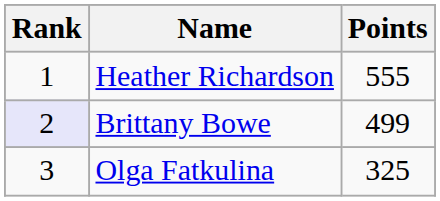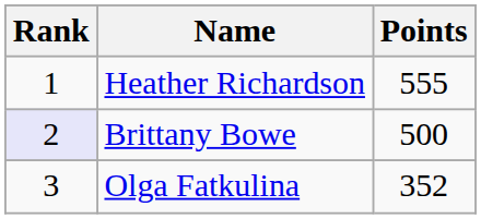Brittany Bowe | Points: 499 -> 500
Olga Fatkulina | Points: 325 -> 352
